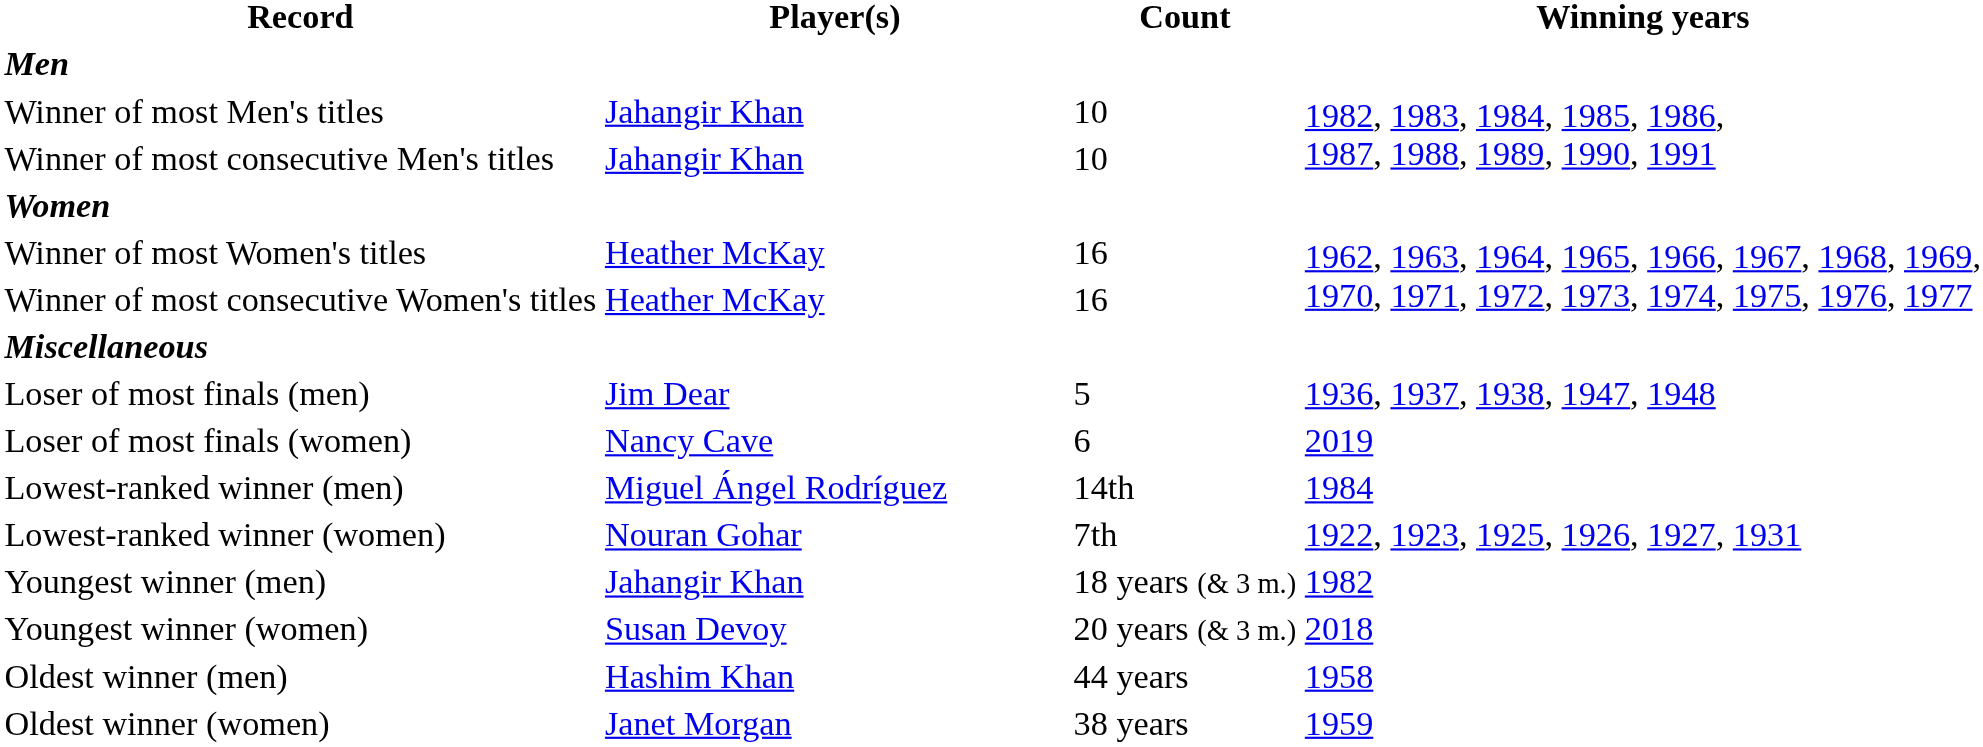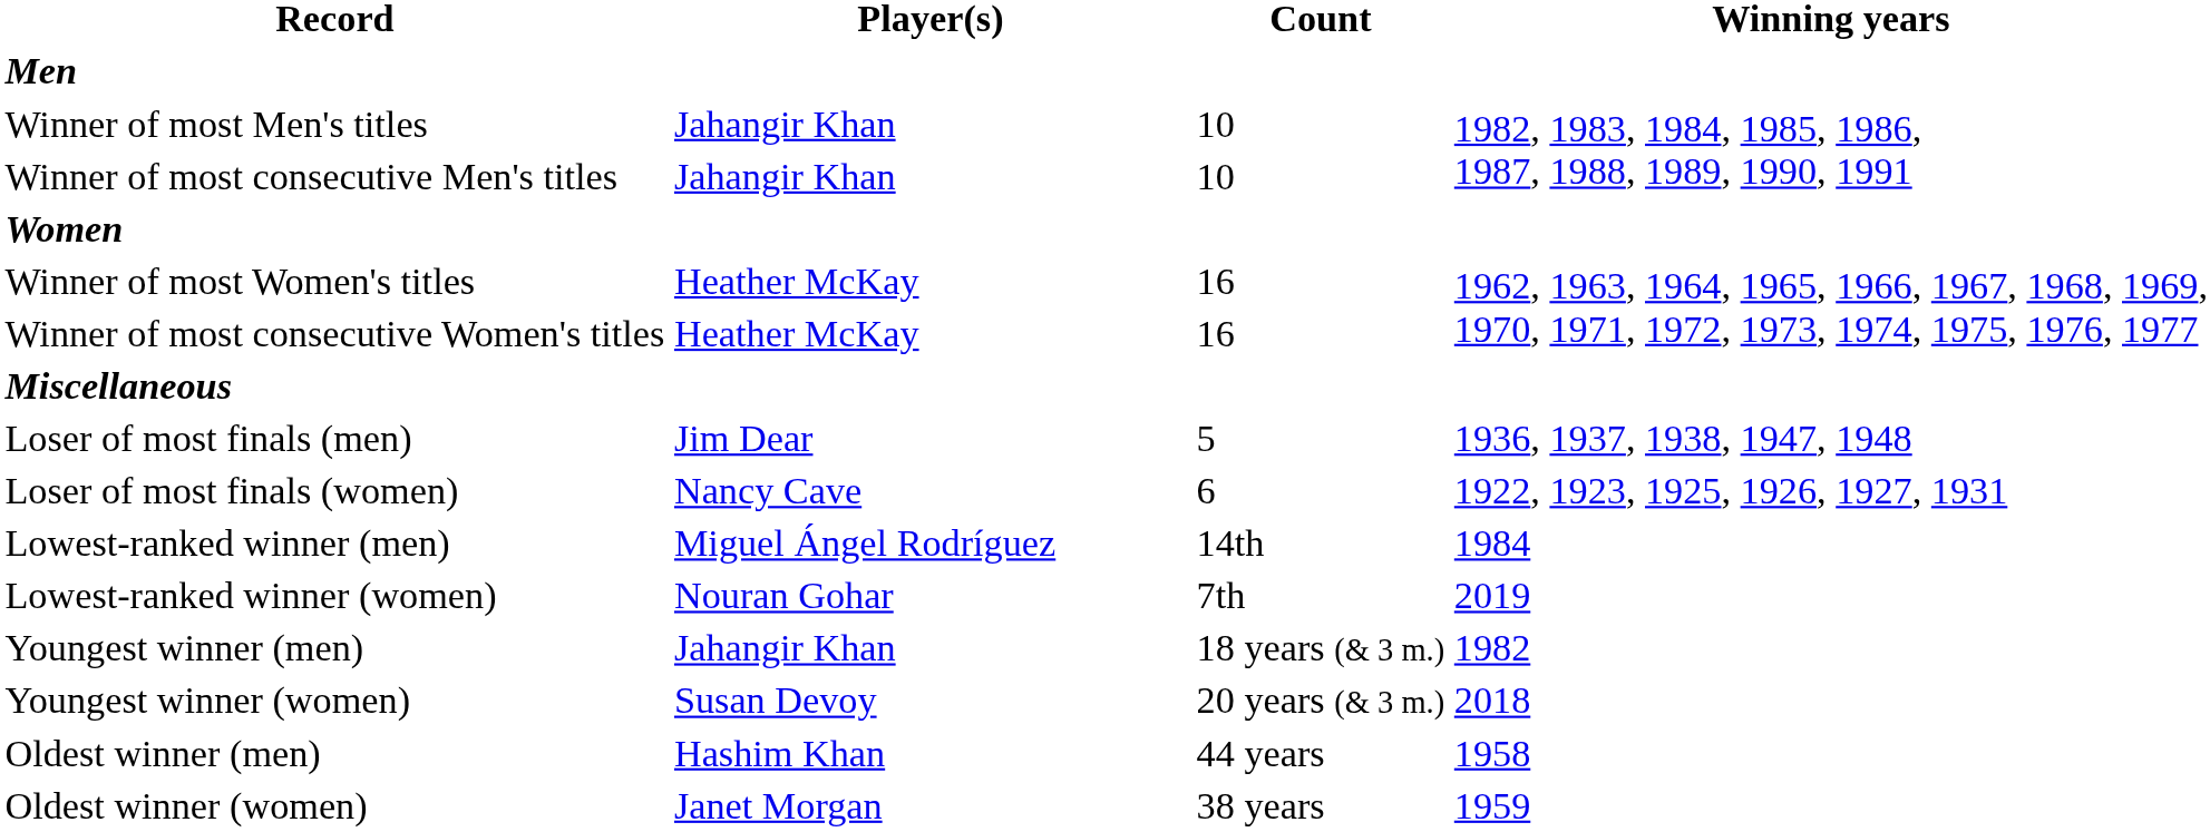Loser of most finals (women) | Winning years: 2019 -> 1922, 1923, 1925, 1926, 1927, 1931
Lowest-ranked winner (women) | Winning years: 1922, 1923, 1925, 1926, 1927, 1931 -> 2019
